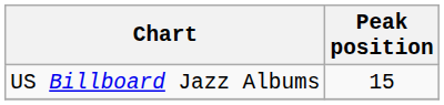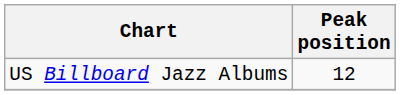US Billboard Jazz Albums | Peak position: 15 -> 12
